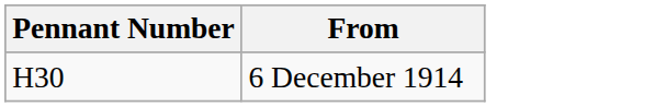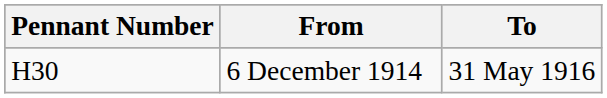+ column: To | 31 May 1916
